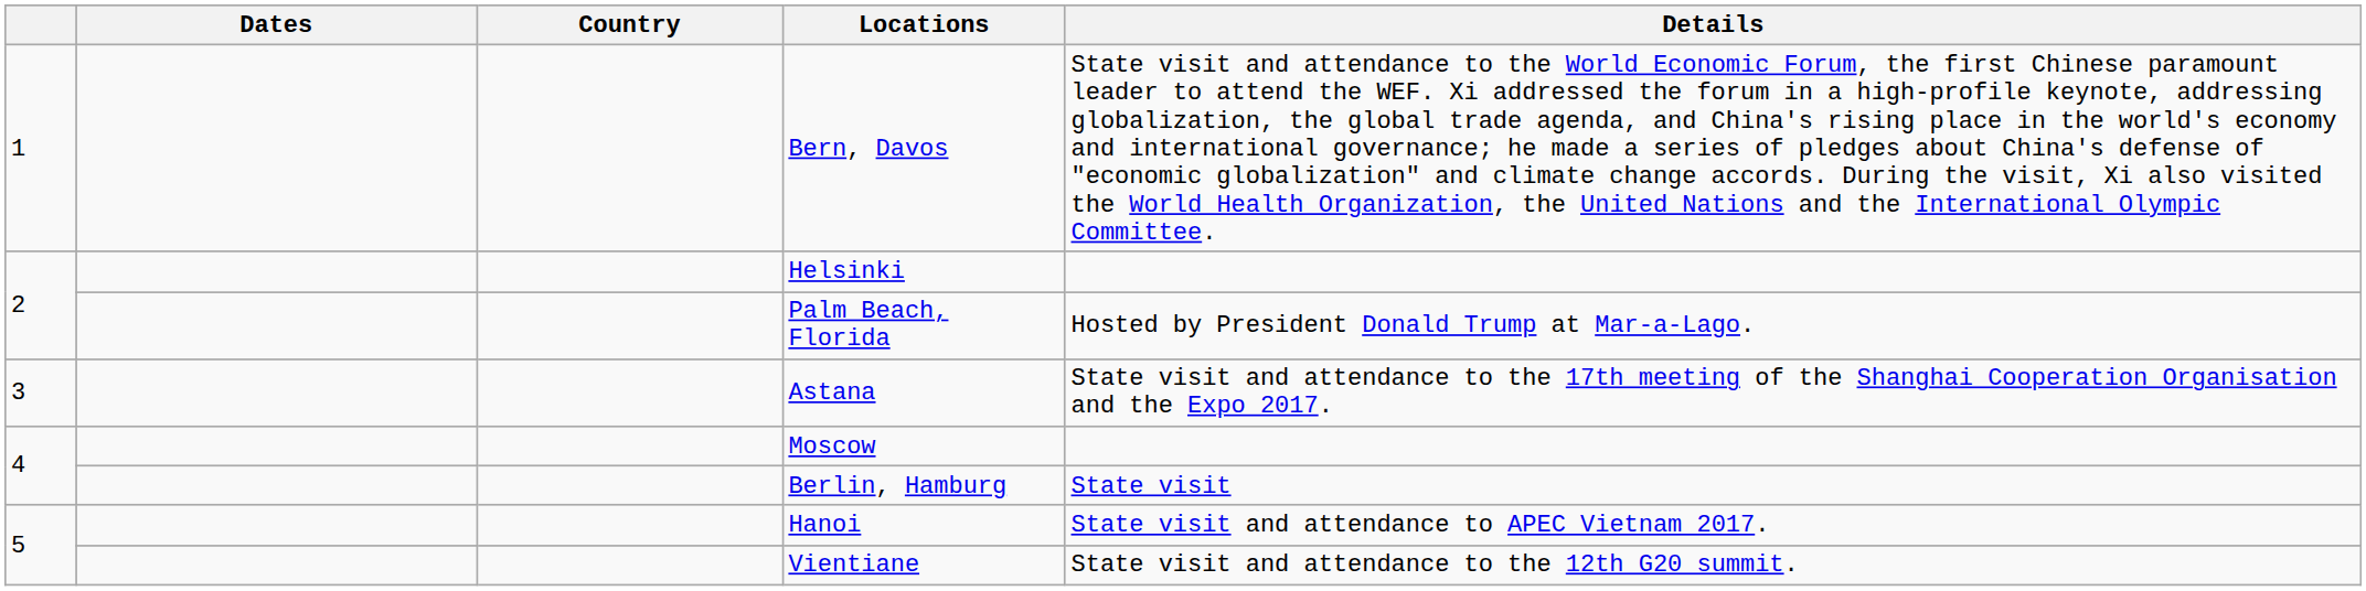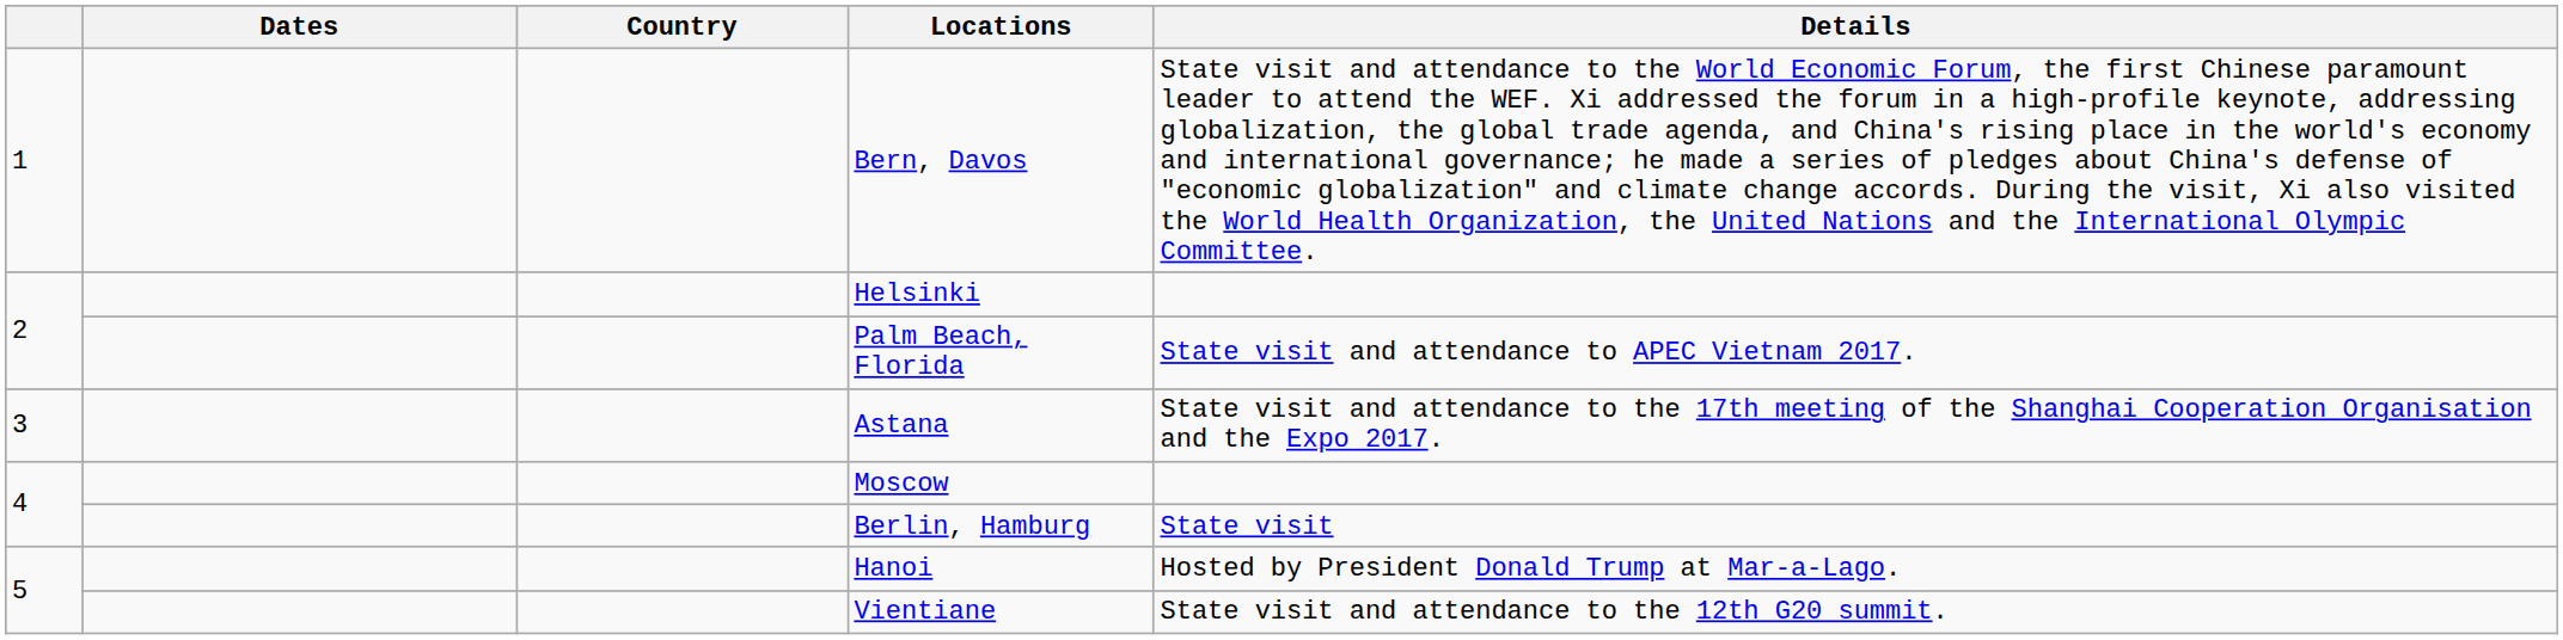Palm Beach, Florida | Details: Hosted by President Donald Trump at Mar-a-Lago. -> State visit and attendance to APEC Vietnam 2017.
Hanoi | Details: State visit and attendance to APEC Vietnam 2017. -> Hosted by President Donald Trump at Mar-a-Lago.
